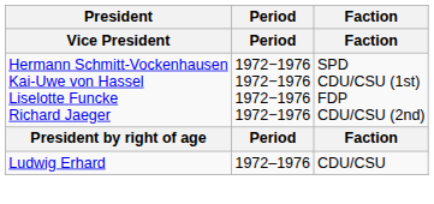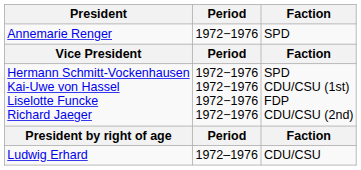+ row: Annemarie Renger | 1972−1976 | SPD
